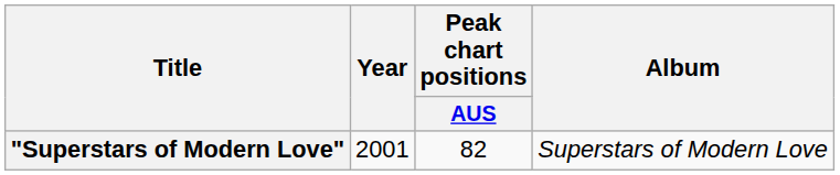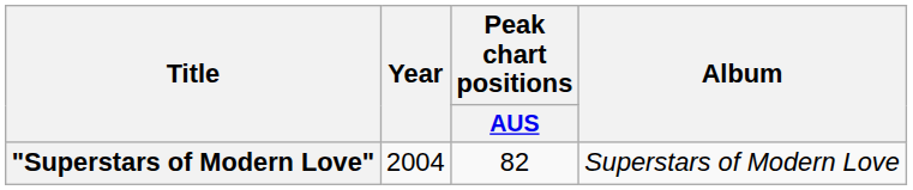"Superstars of Modern Love" | Year: 2001 -> 2004
